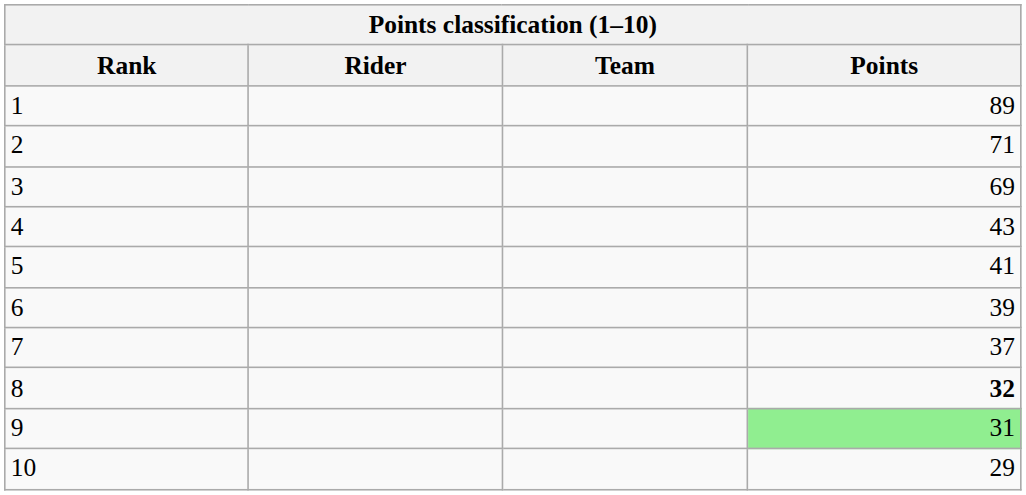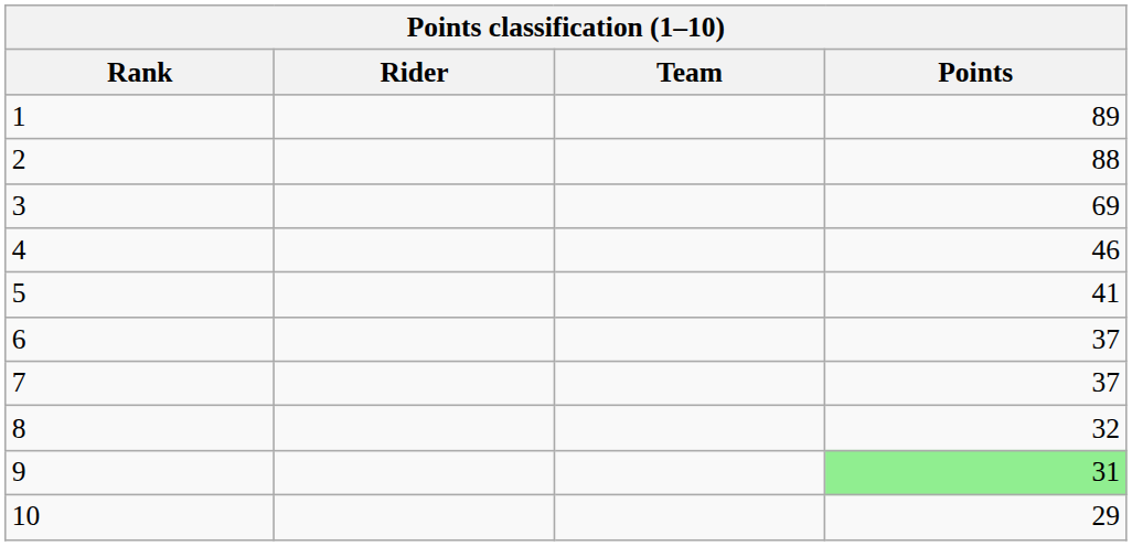2 | Points: 71 -> 88
4 | Points: 43 -> 46
6 | Points: 39 -> 37
8 | Points: bold -> normal
